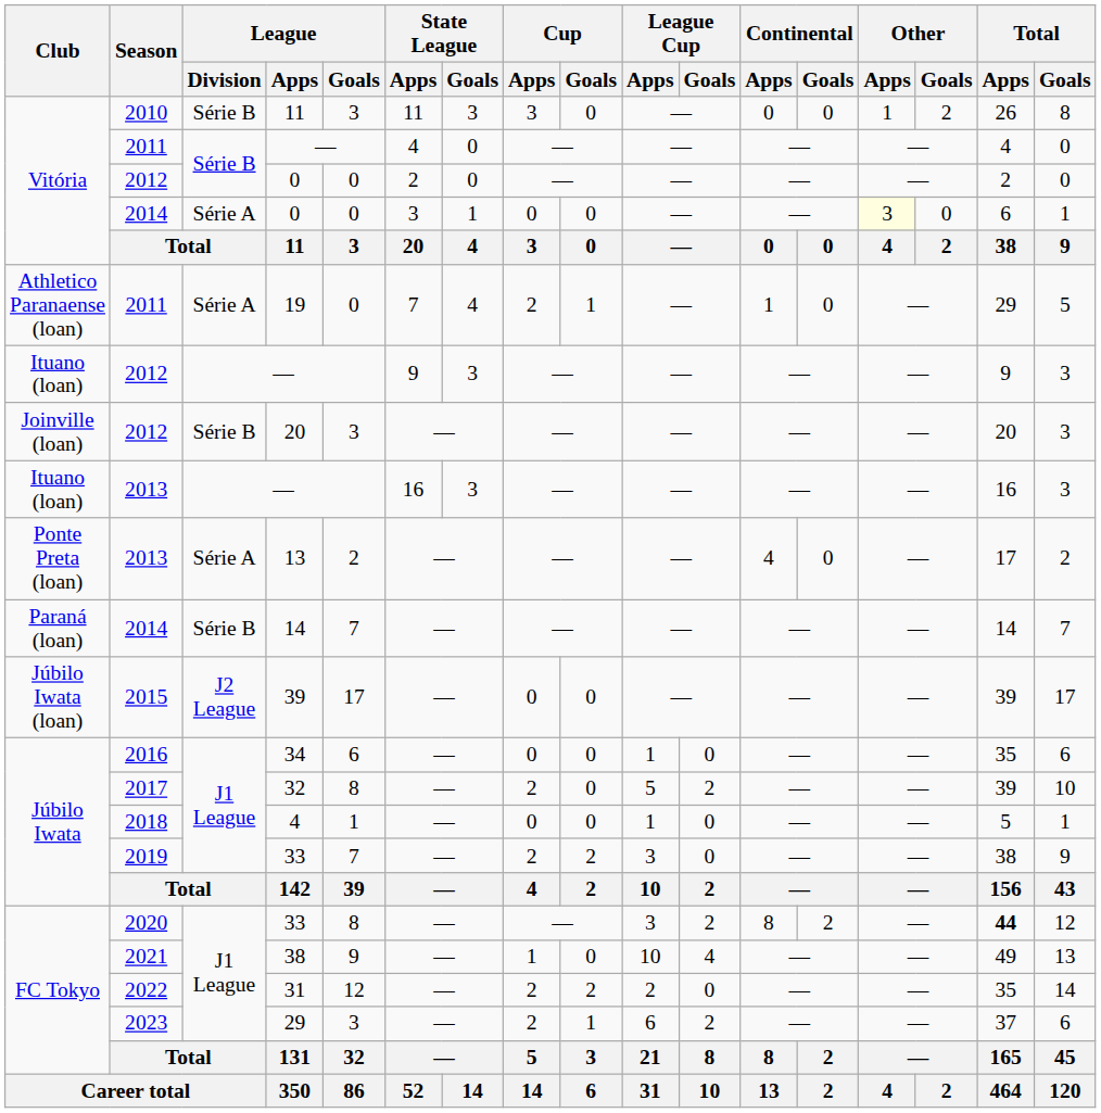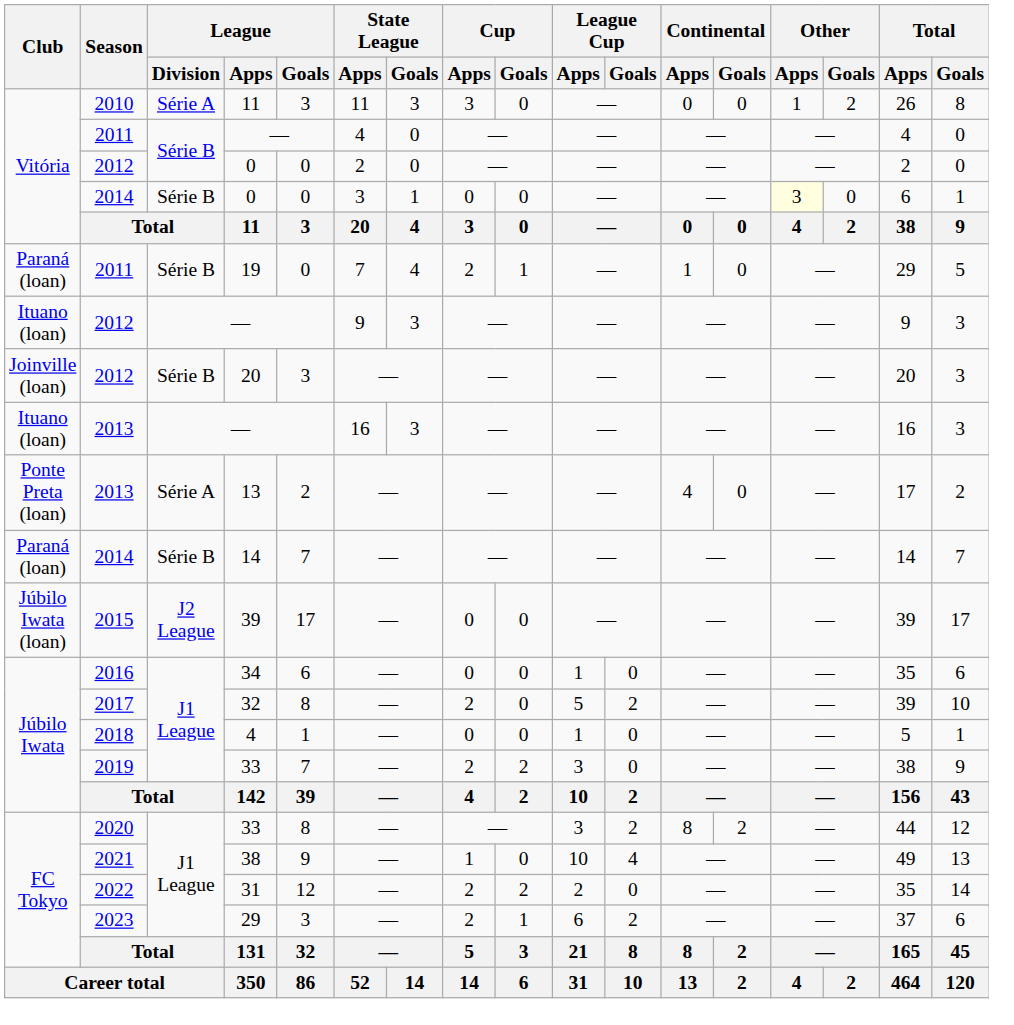2010 / 11 | League / Division: Série B -> Série A
2014 / 0 | League / Division: Série A -> Série B
19 | Club: Athletico Paranaense (loan) -> Paraná (loan)
19 | League / Division: Série A -> Série B
2020 / 33 | Total / Apps: bold -> normal
